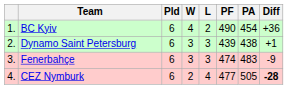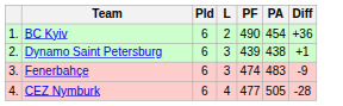- column: W | 4 | 3 | 3 | 2
CEZ Nymburk | Diff: bold -> normal
